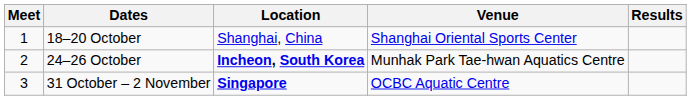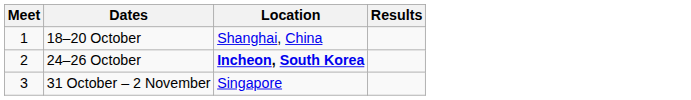- column: Venue | Shanghai Oriental Sports Center | Munhak Park Tae-hwan Aquatics Centre | OCBC Aquatic Centre
31 October – 2 November | Location: bold -> normal
